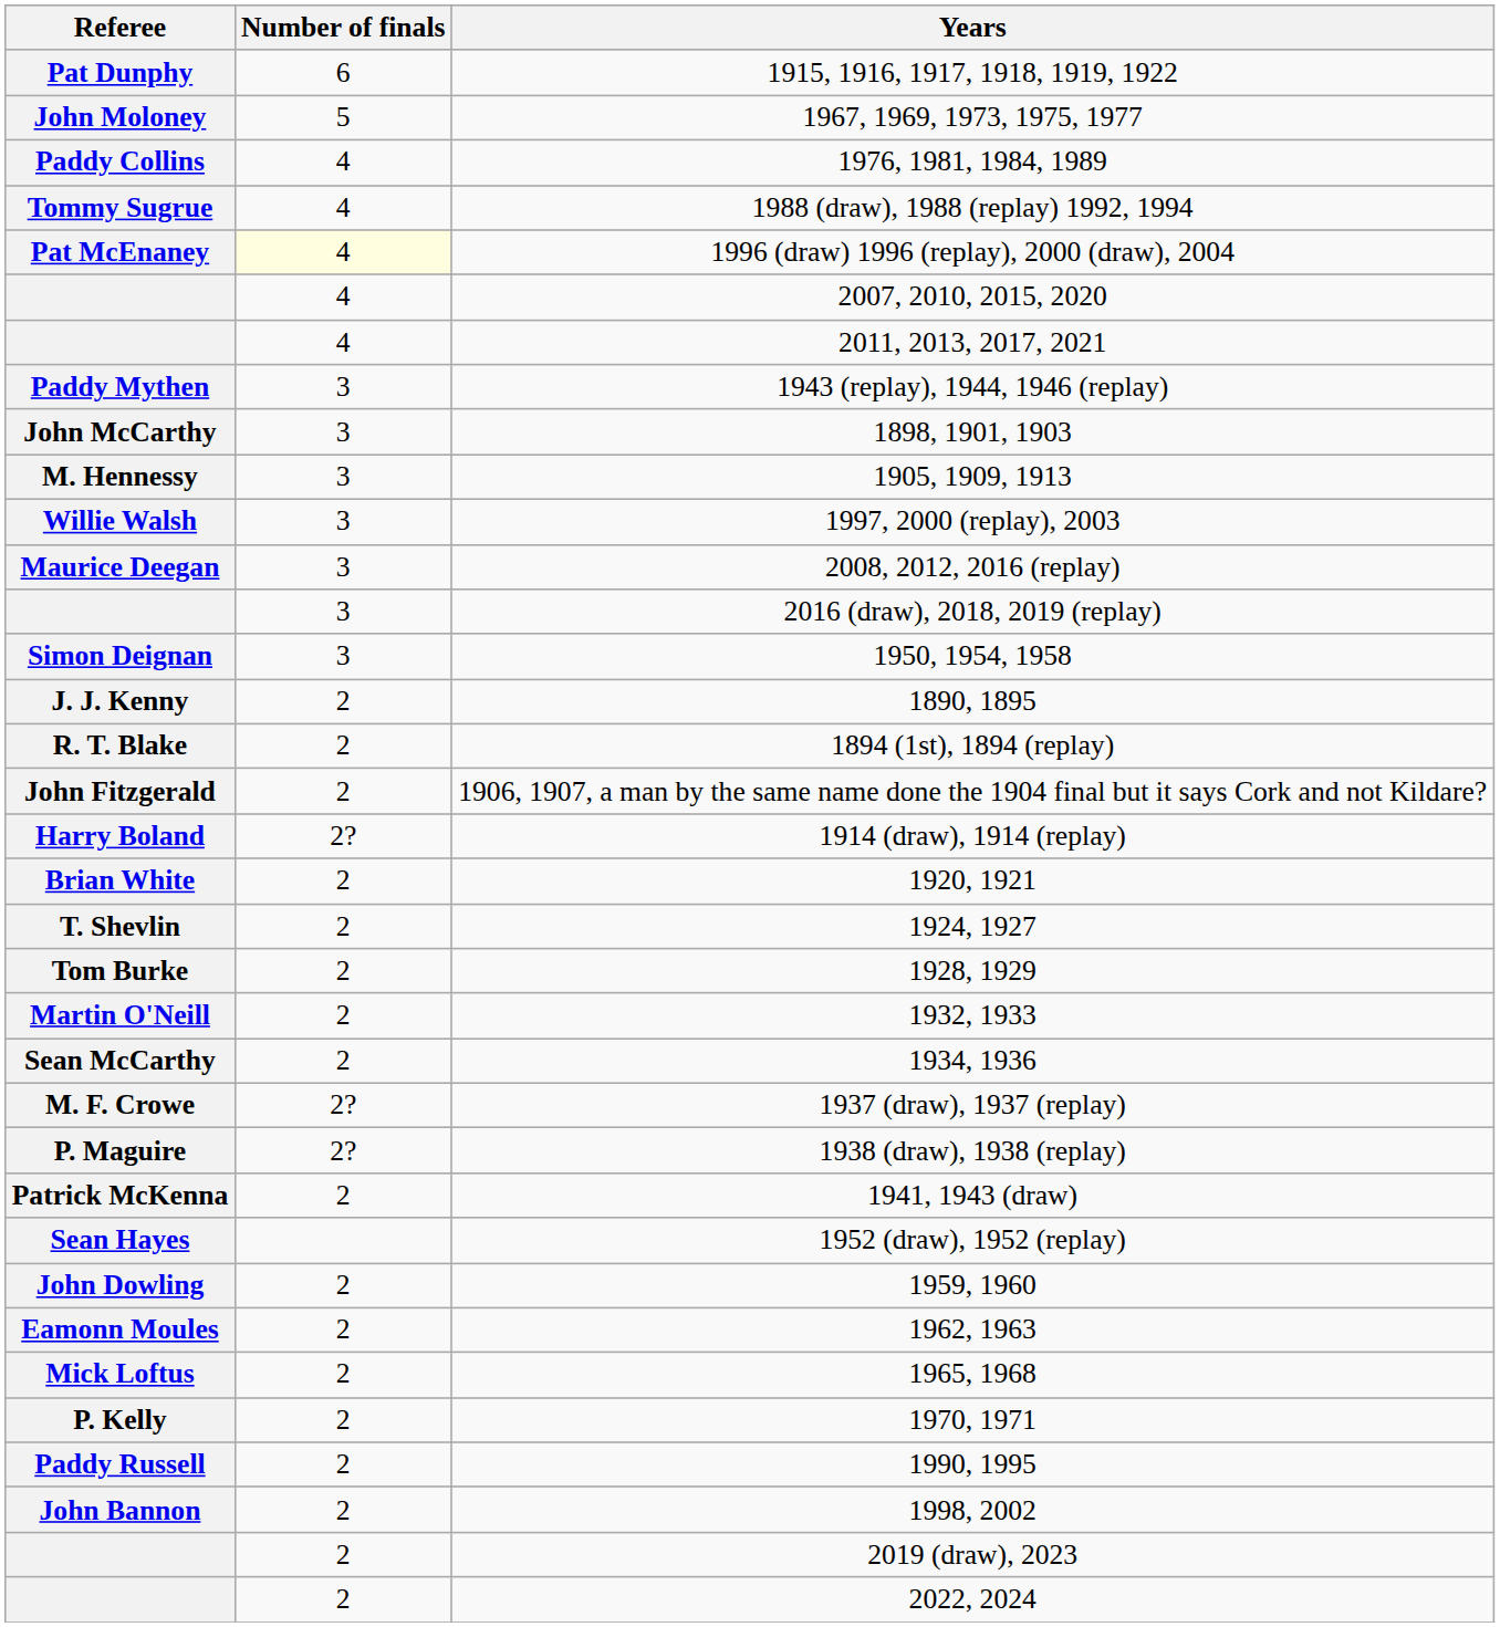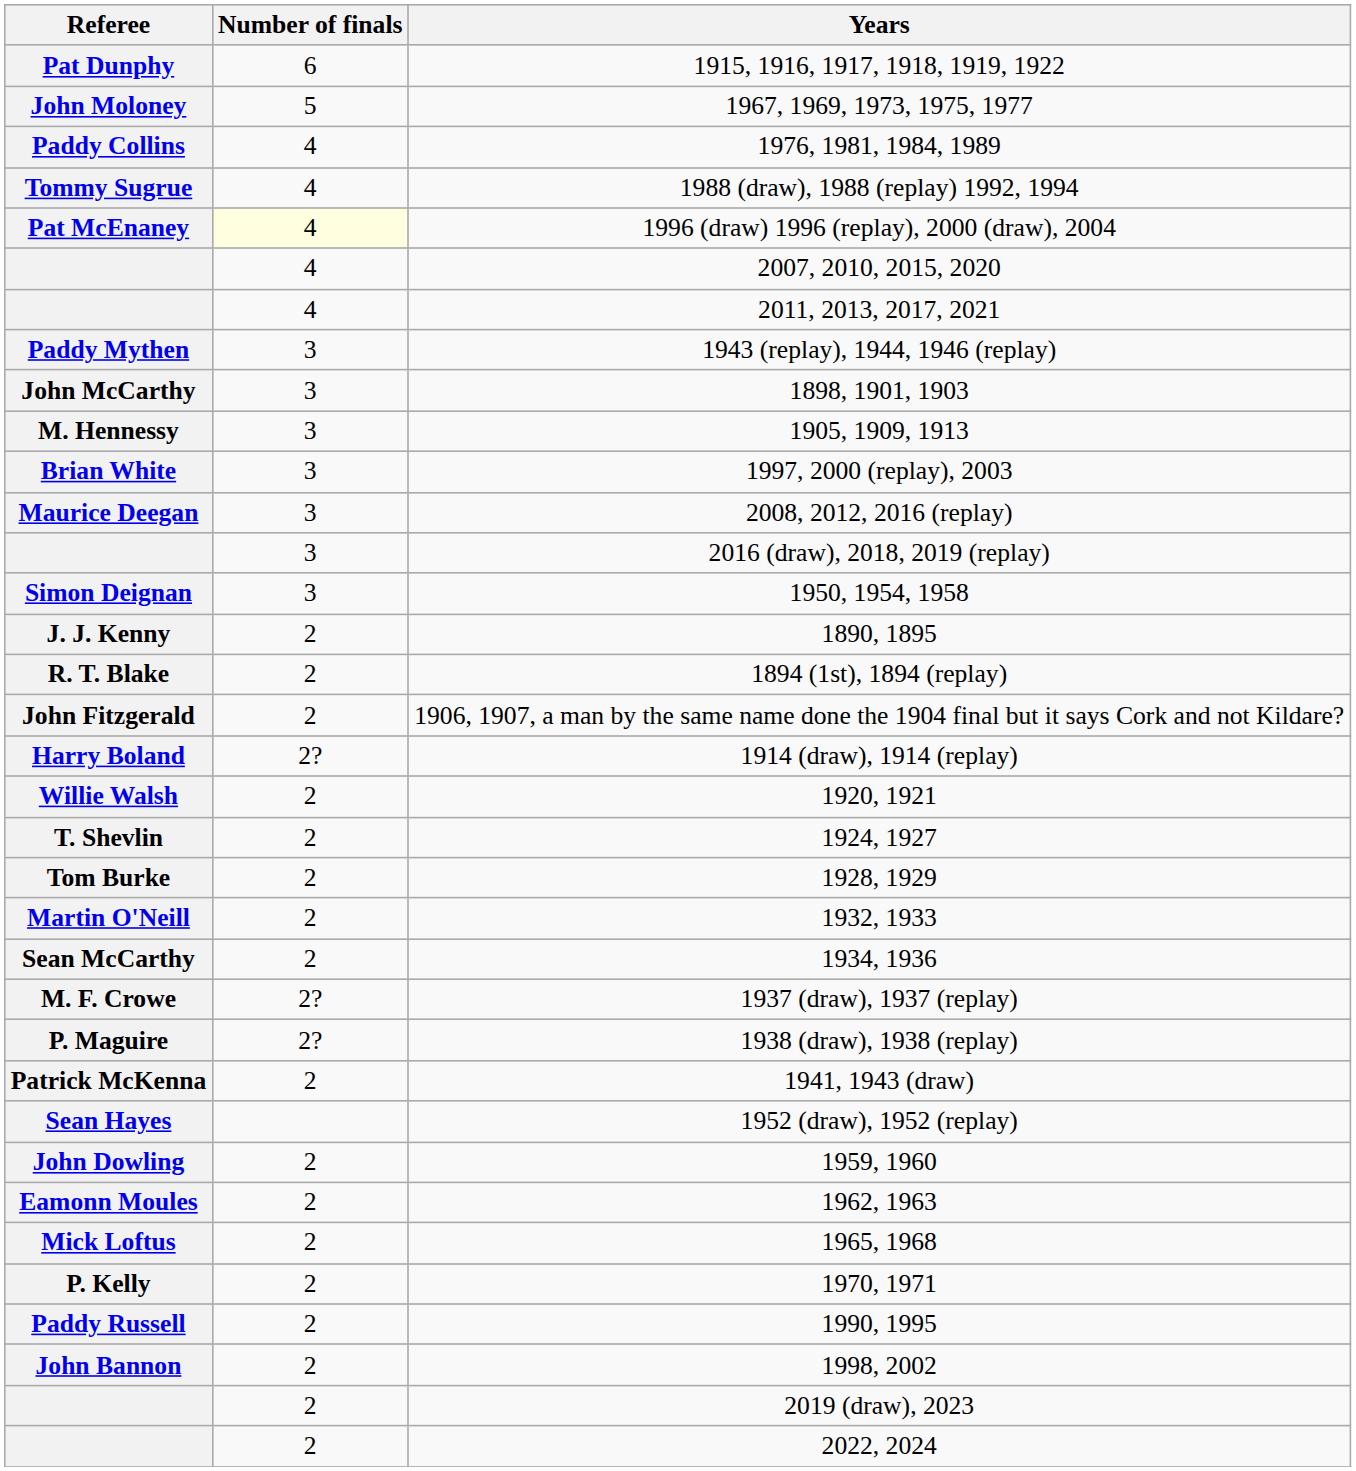1997, 2000 (replay), 2003 | Referee: Willie Walsh -> Brian White
1920, 1921 | Referee: Brian White -> Willie Walsh
